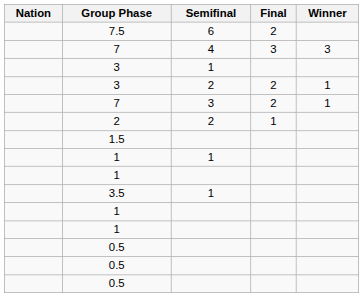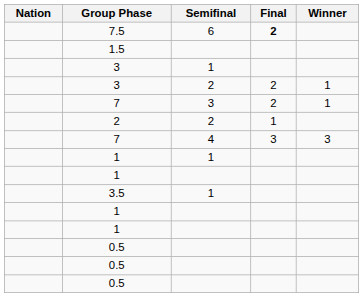7.5 | Final: normal -> bold
rows swapped: 7 / 4 <-> 1.5
